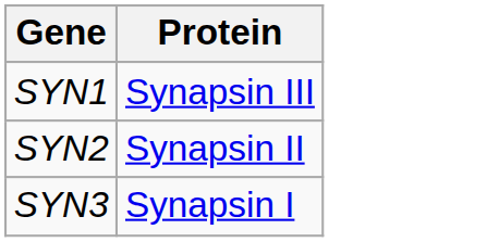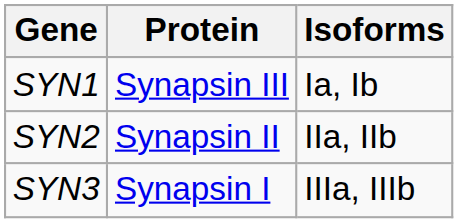+ column: Isoforms | Ia, Ib | IIa, IIb | IIIa, IIIb
